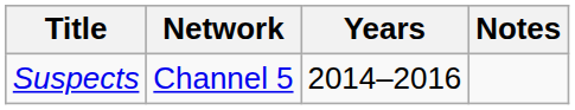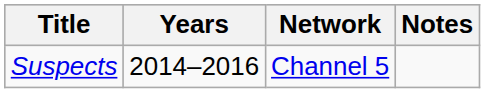columns swapped: Years <-> Network
